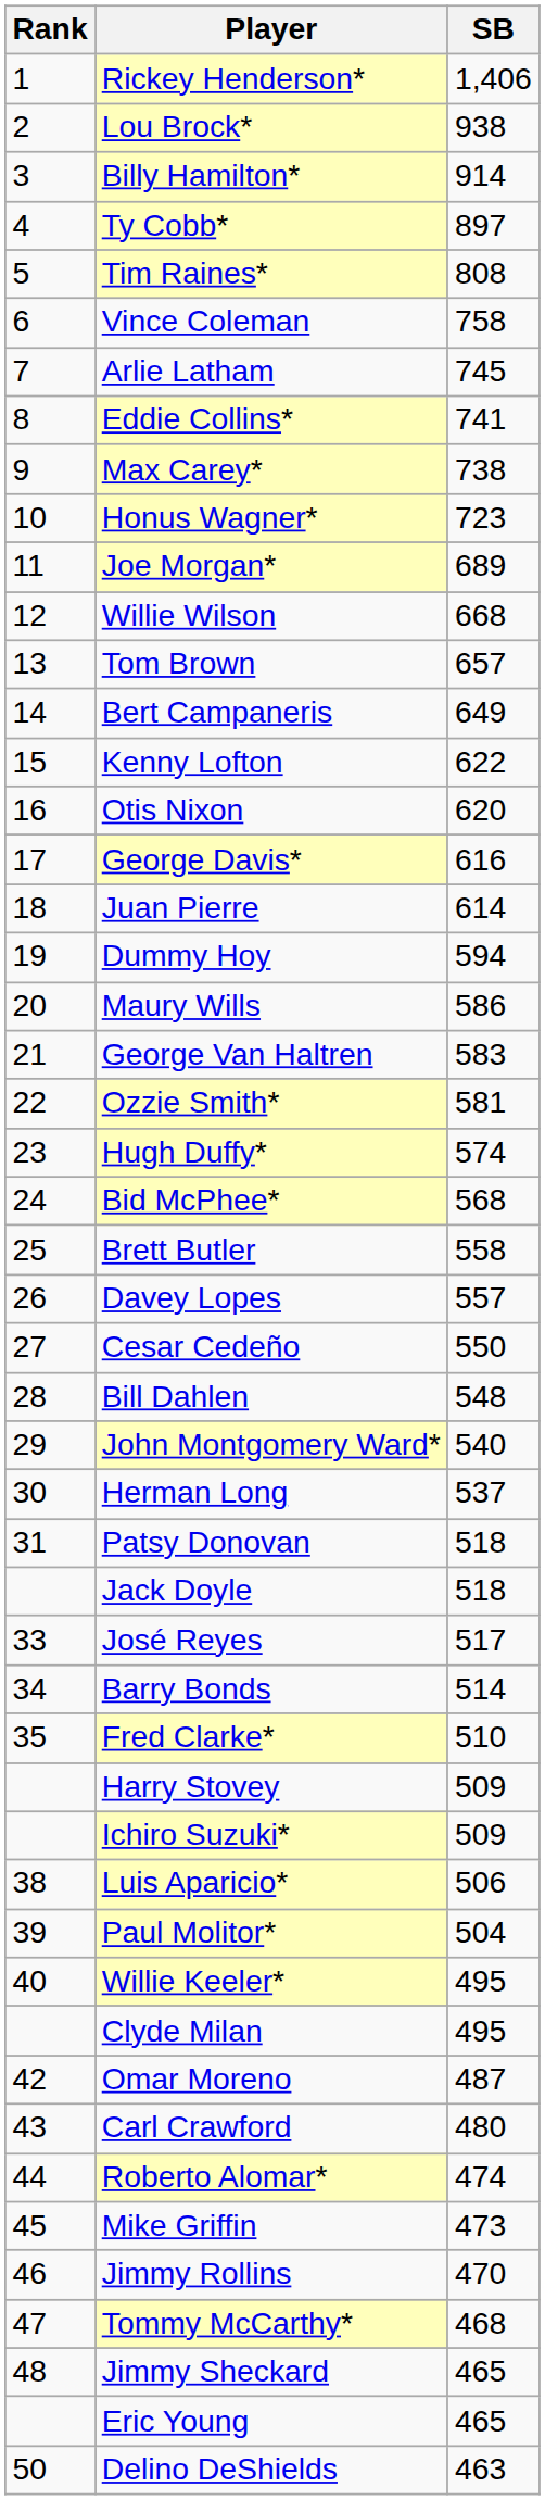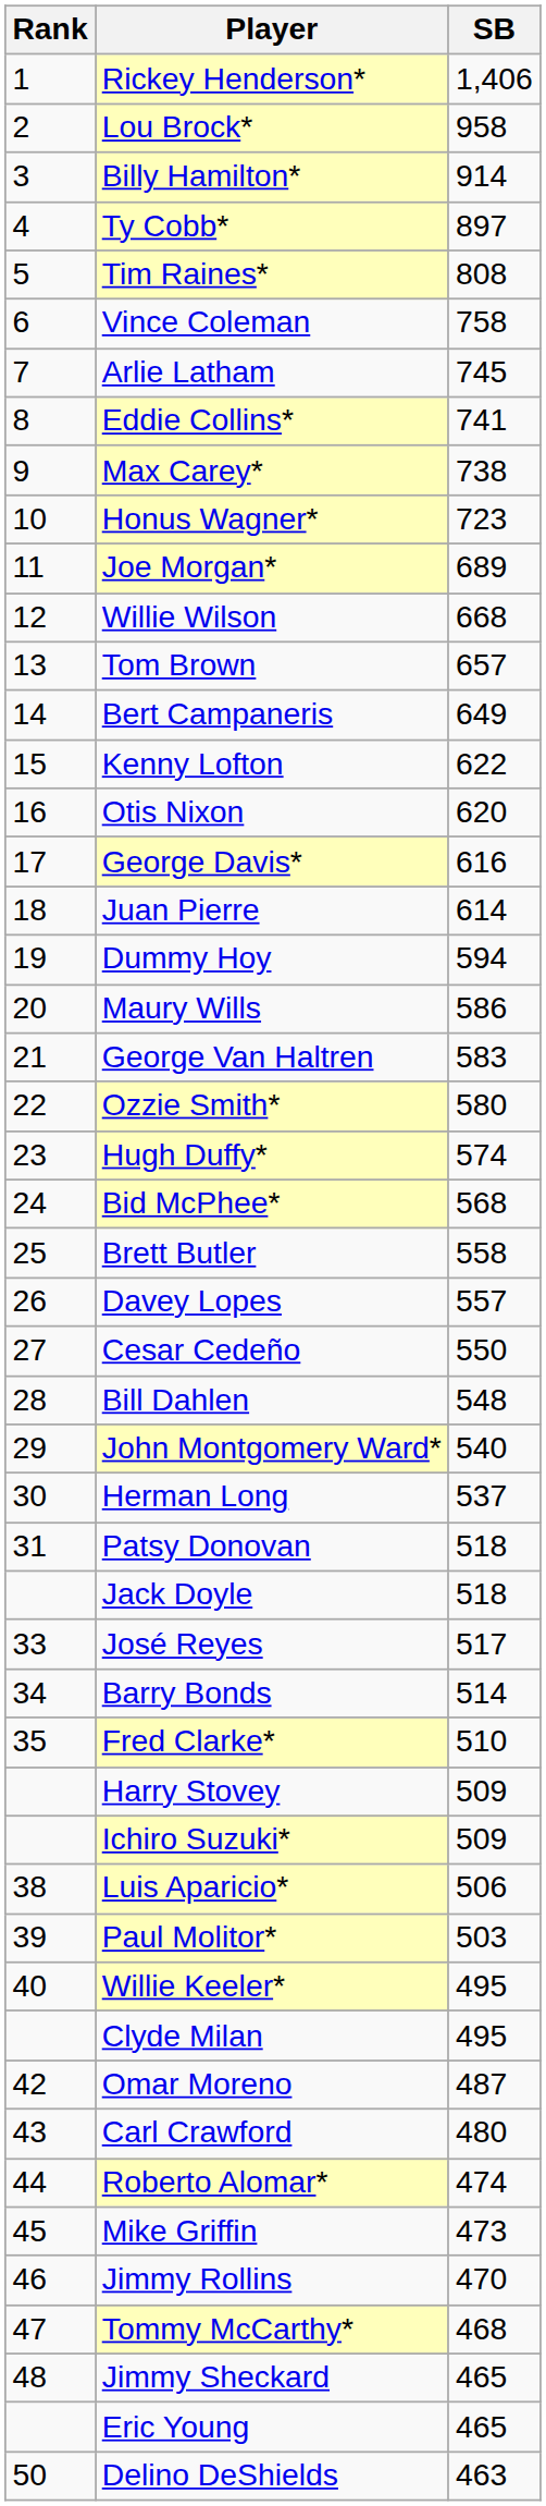Lou Brock* | SB: 938 -> 958
Ozzie Smith* | SB: 581 -> 580
Paul Molitor* | SB: 504 -> 503
